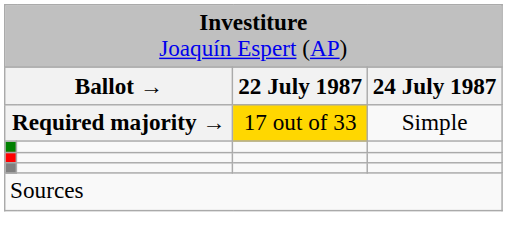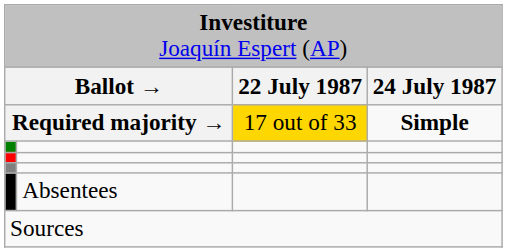Required majority → | column 4: normal -> bold
+ row: Absentees
